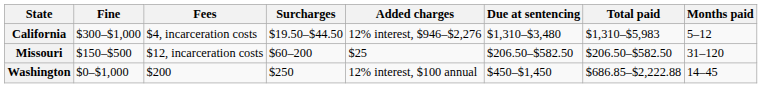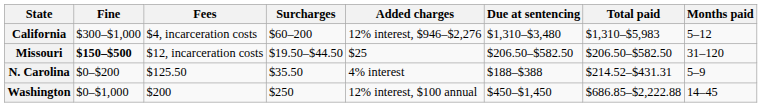California | Surcharges: $19.50–$44.50 -> $60–200
Missouri | Fine: normal -> bold
Missouri | Surcharges: $60–200 -> $19.50–$44.50
+ row: N. Carolina | $0–$200 | $125.50 | $35.50 | 4% interest | $188–$388 | $214.52–$431.31 | 5–9
